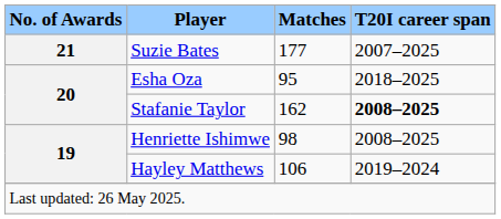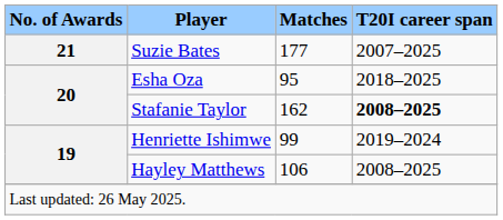Henriette Ishimwe | Matches: 98 -> 99
Henriette Ishimwe | T20I career span: 2008–2025 -> 2019–2024
Hayley Matthews | T20I career span: 2019–2024 -> 2008–2025
